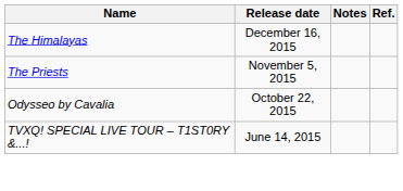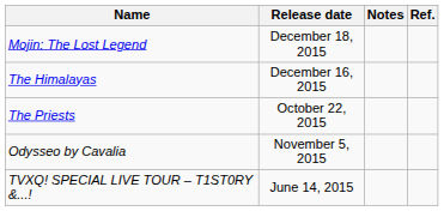+ row: Mojin: The Lost Legend | December 18, 2015
The Priests | Release date: November 5, 2015 -> October 22, 2015
Odysseo by Cavalia | Release date: October 22, 2015 -> November 5, 2015
